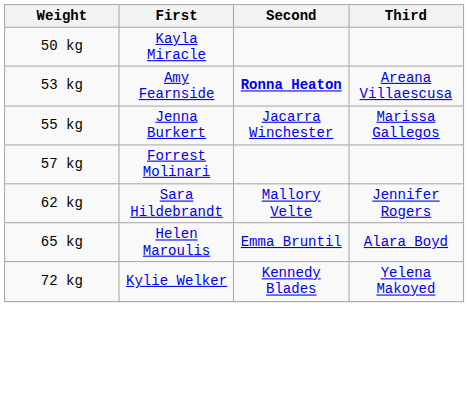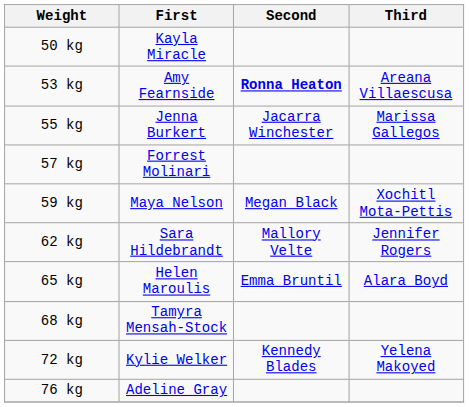+ row: 59 kg | Maya Nelson | Megan Black | Xochitl Mota-Pettis
+ row: 68 kg | Tamyra Mensah-Stock
+ row: 76 kg | Adeline Gray
